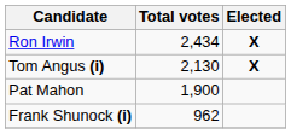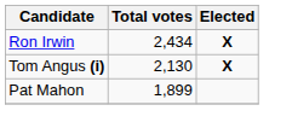Pat Mahon | Total votes: 1,900 -> 1,899
- row: Frank Shunock (i) | 962
